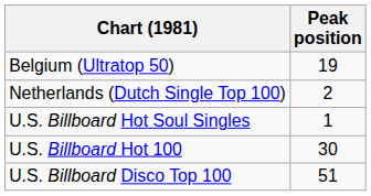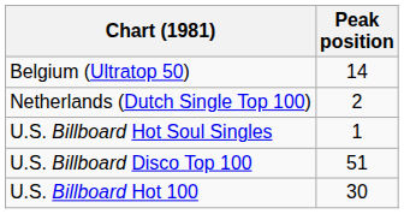Belgium (Ultratop 50) | Peak position: 19 -> 14
rows swapped: U.S. Billboard Hot 100 <-> U.S. Billboard Disco Top 100
